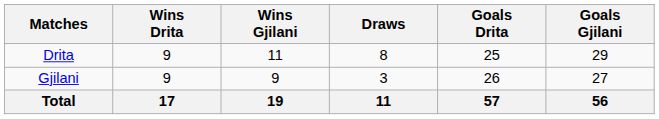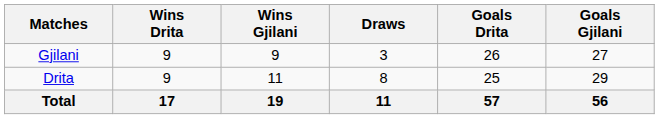rows swapped: Drita <-> Gjilani
